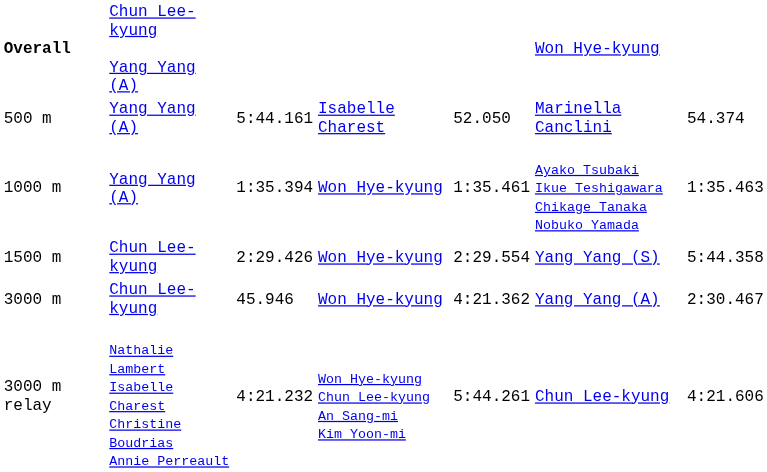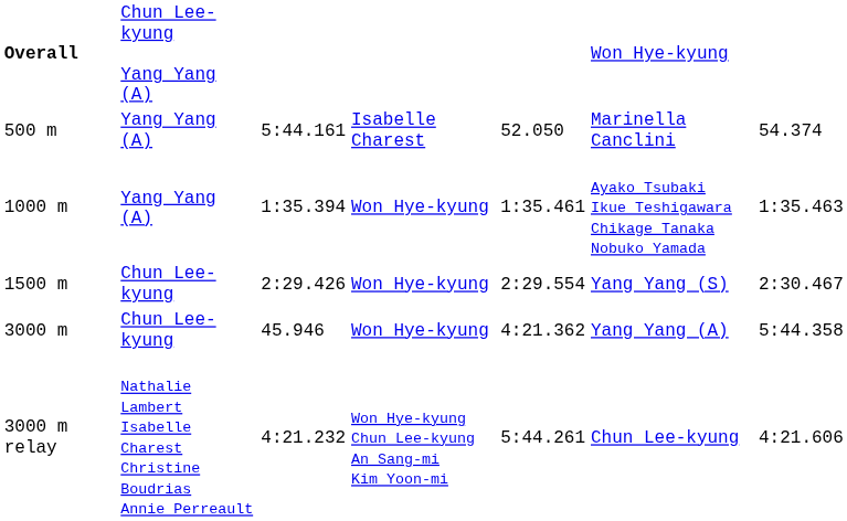1500 m | column 7: 5:44.358 -> 2:30.467
3000 m | column 7: 2:30.467 -> 5:44.358
